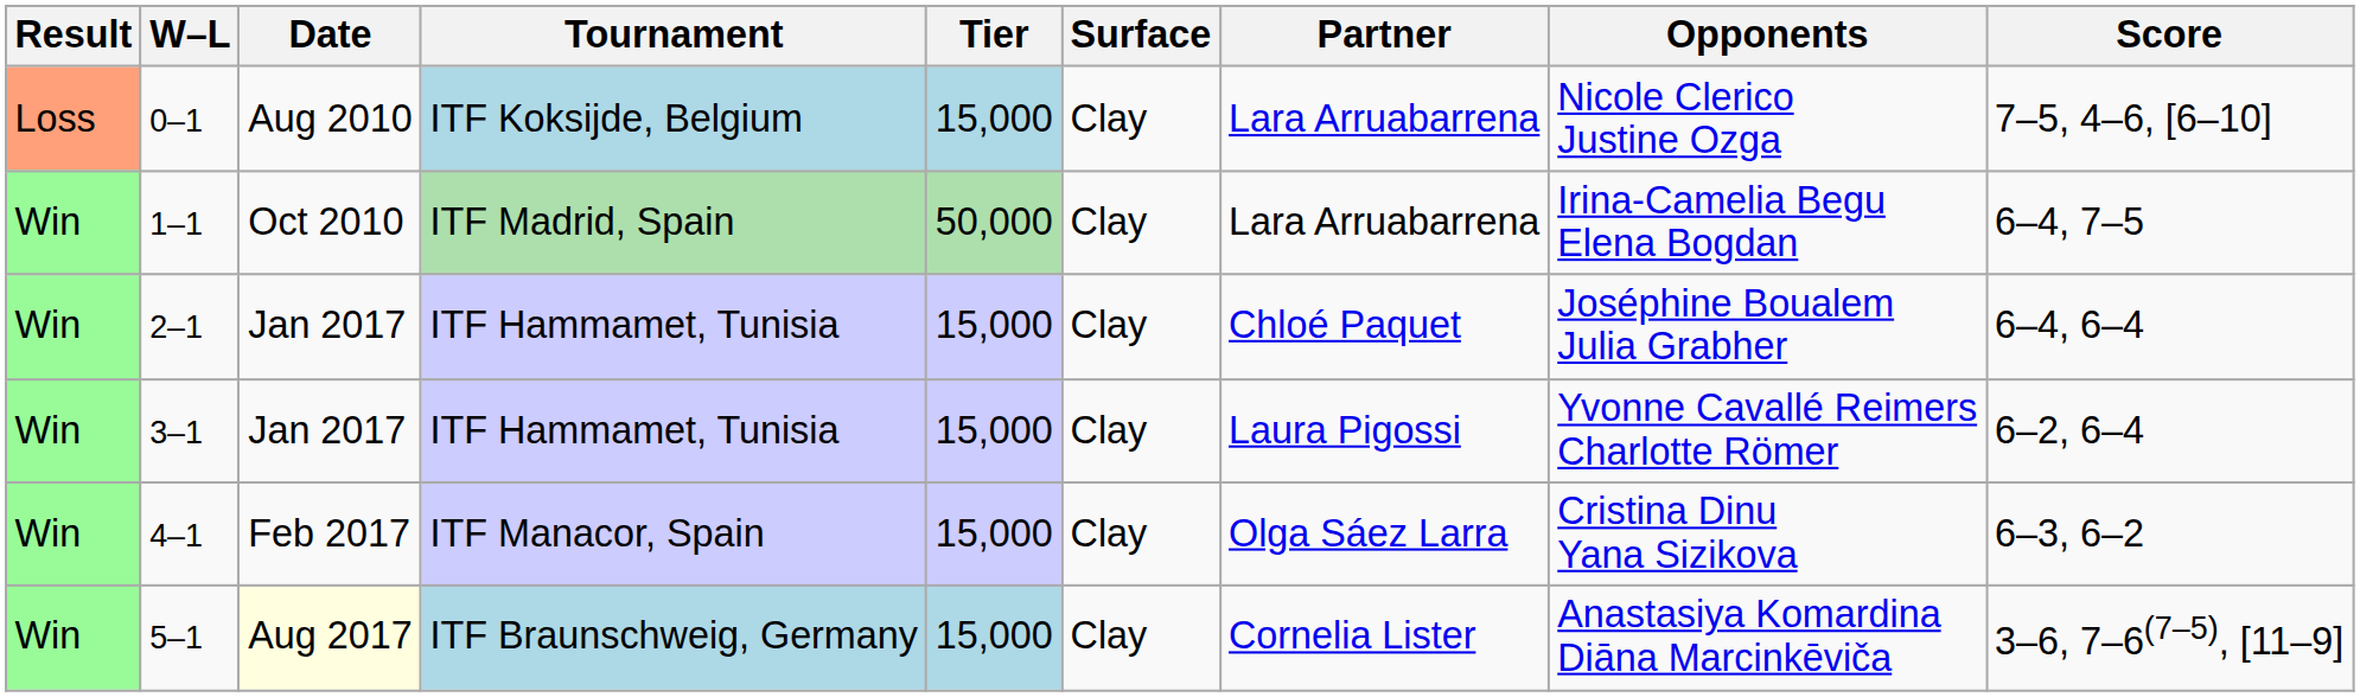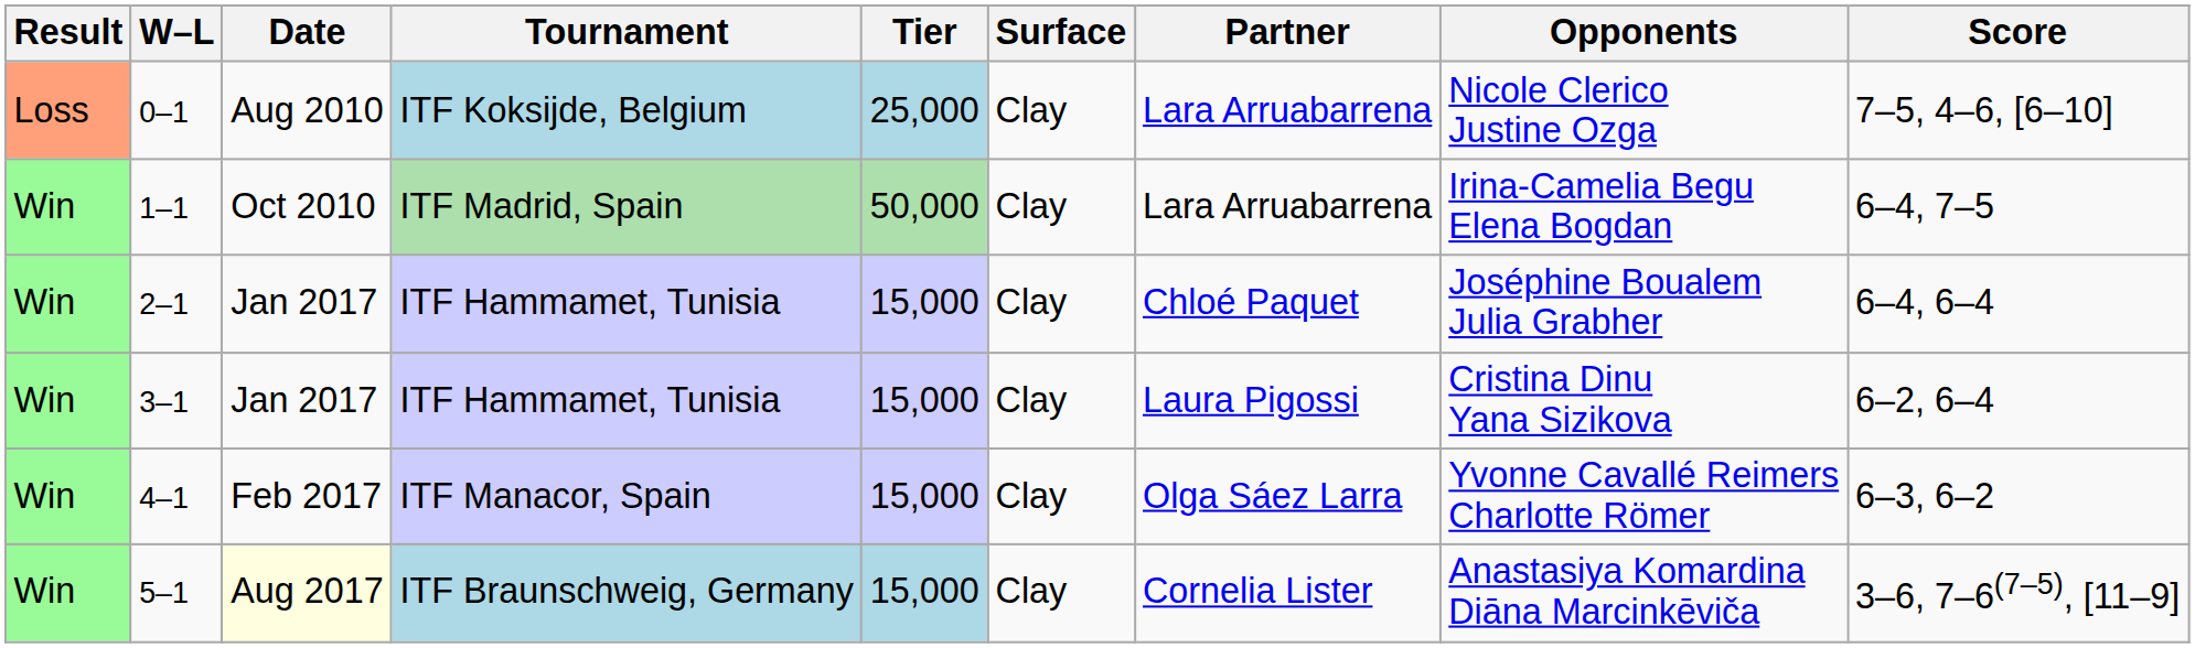0–1 | Tier: 15,000 -> 25,000
3–1 | Opponents: Yvonne Cavallé Reimers Charlotte Römer -> Cristina Dinu Yana Sizikova
4–1 | Opponents: Cristina Dinu Yana Sizikova -> Yvonne Cavallé Reimers Charlotte Römer
